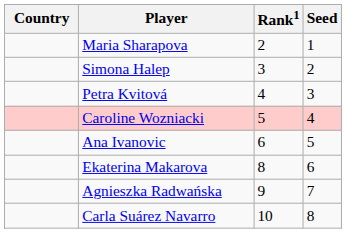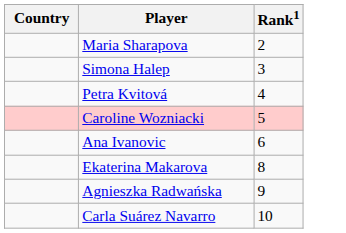- column: Seed | 1 | 2 | 3 | 4 | 5 | 6 | 7 | 8
